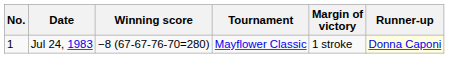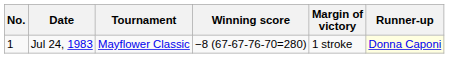columns swapped: Tournament <-> Winning score
